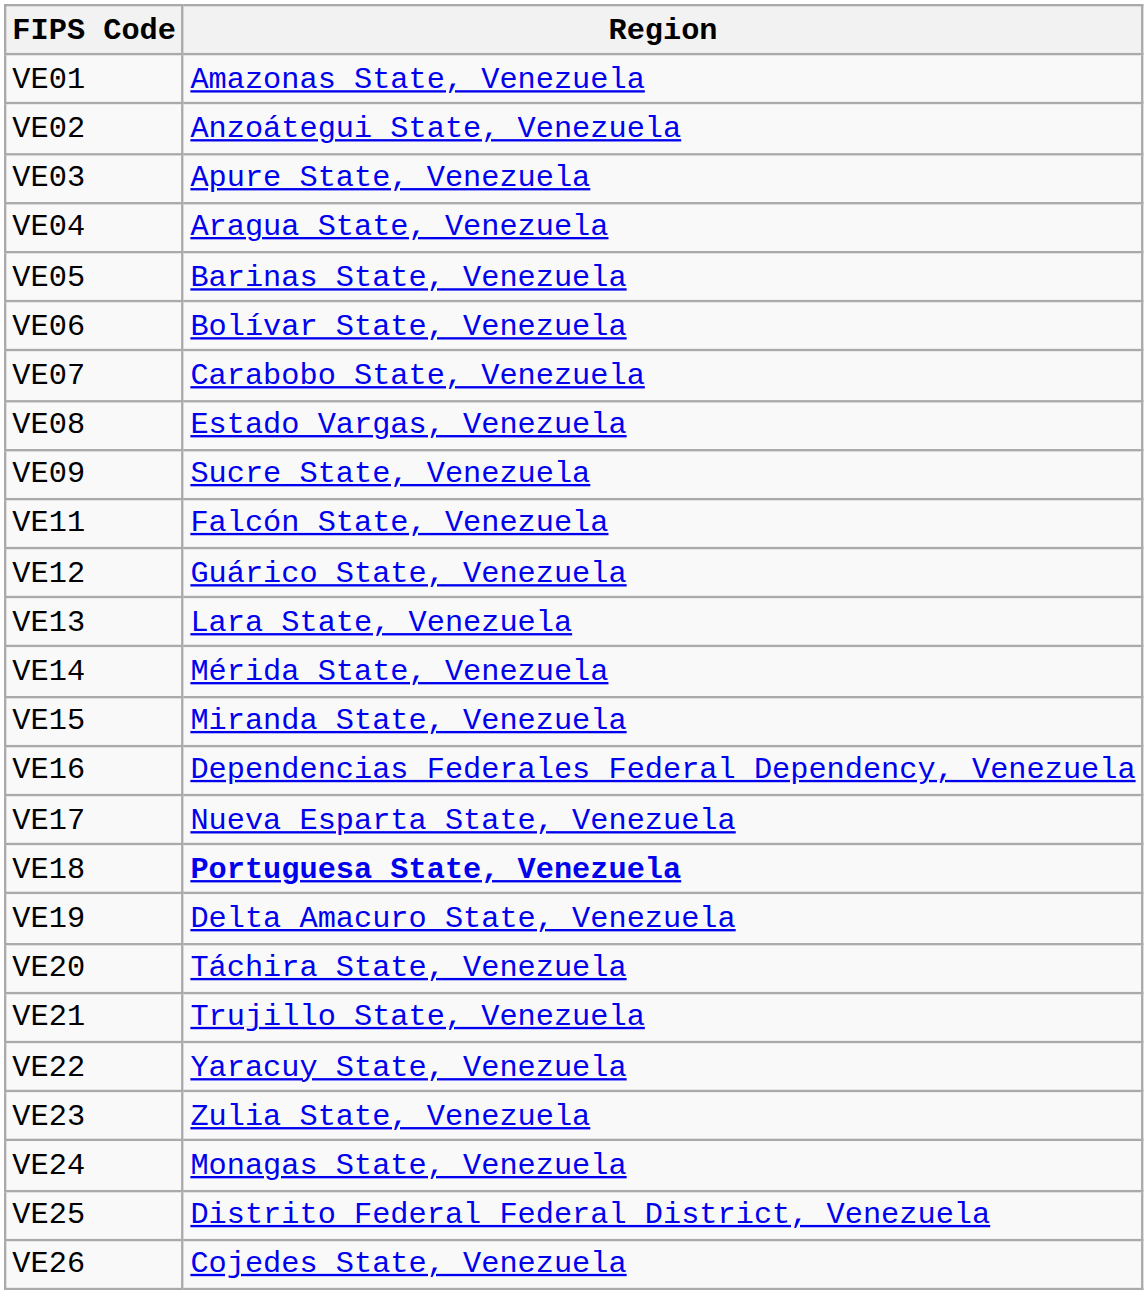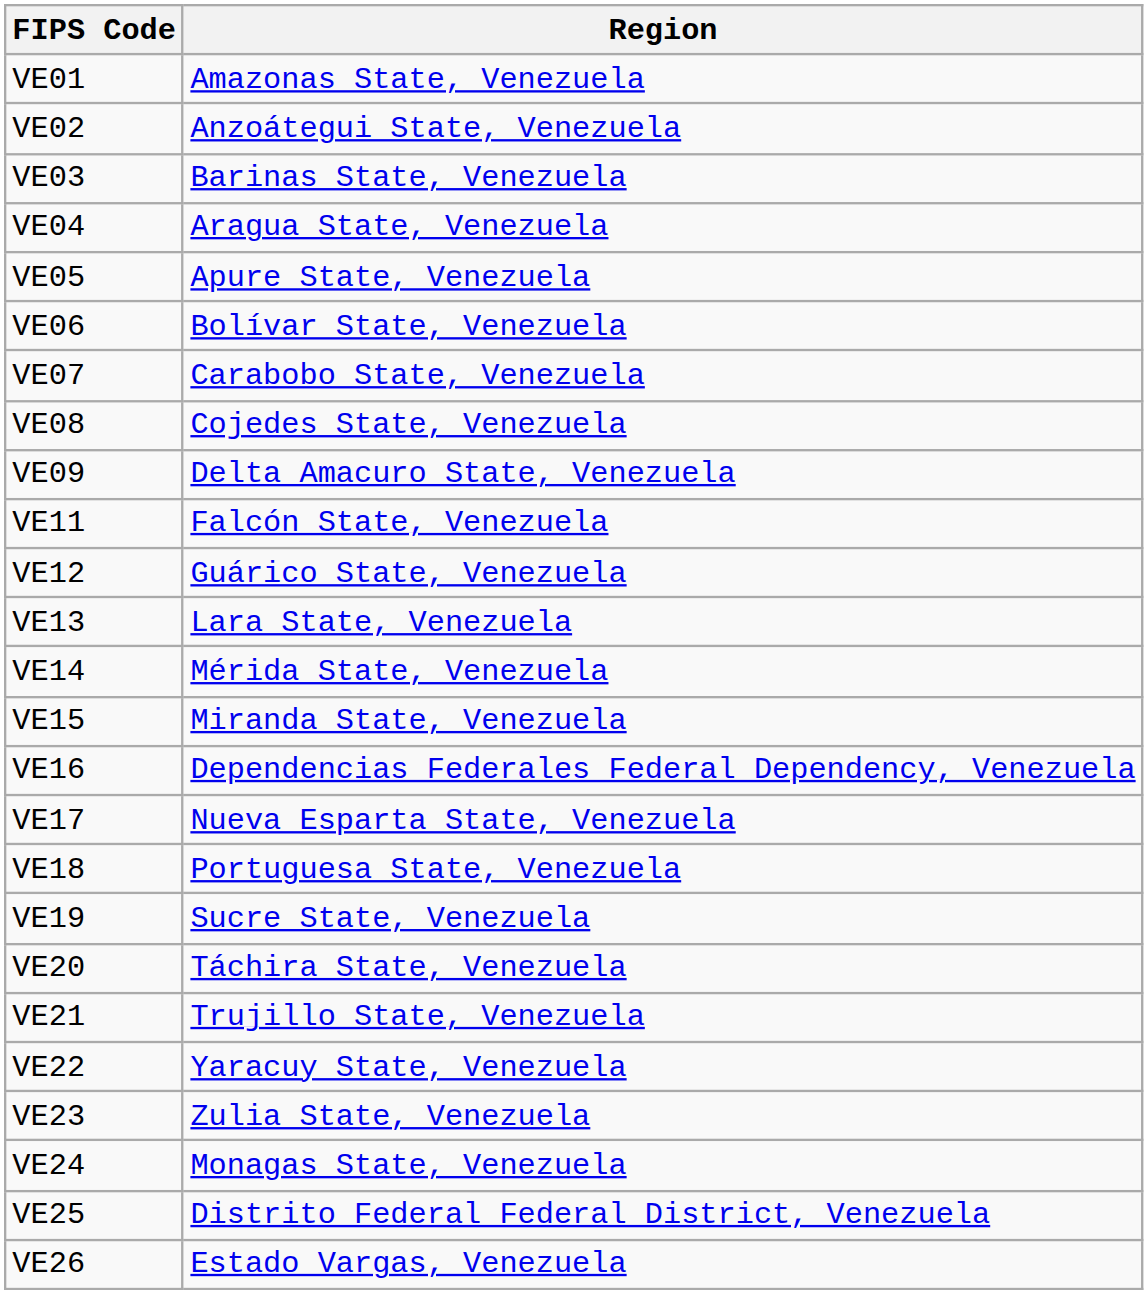VE03 | Region: Apure State, Venezuela -> Barinas State, Venezuela
VE05 | Region: Barinas State, Venezuela -> Apure State, Venezuela
VE08 | Region: Estado Vargas, Venezuela -> Cojedes State, Venezuela
VE09 | Region: Sucre State, Venezuela -> Delta Amacuro State, Venezuela
VE18 | Region: bold -> normal
VE19 | Region: Delta Amacuro State, Venezuela -> Sucre State, Venezuela
VE26 | Region: Cojedes State, Venezuela -> Estado Vargas, Venezuela
